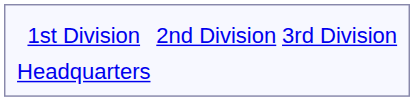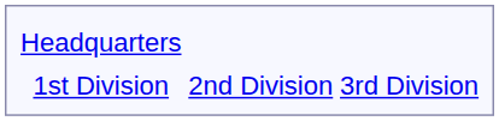rows swapped: 1st Division <-> Headquarters
